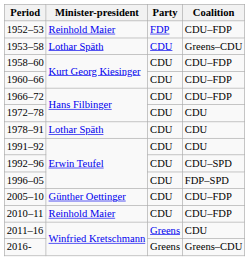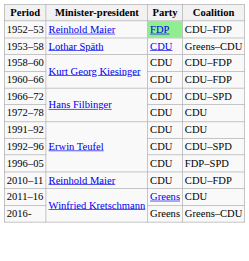1952–53 | Party: no background -> lightgreen background
1966–72 | Coalition: CDU–FDP -> CDU–SPD
- row: 1978–91 | Lothar Späth | CDU | CDU
- row: 2005–10 | Günther Oettinger | CDU | CDU–FDP
